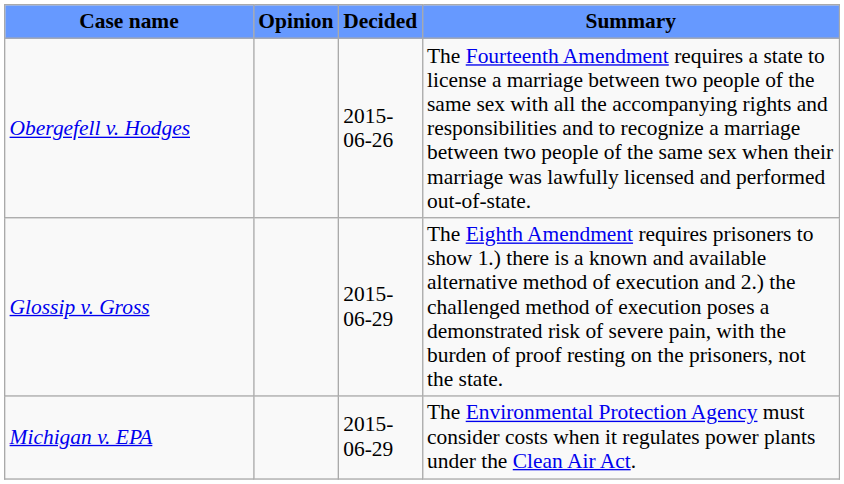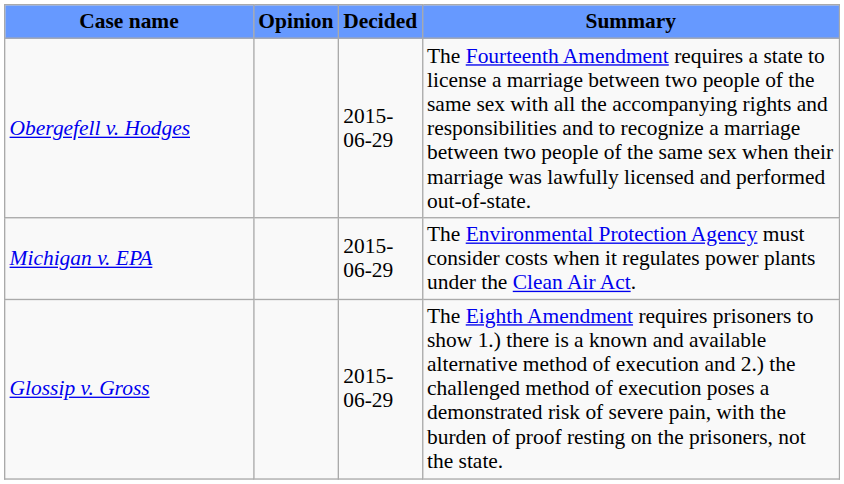Obergefell v. Hodges | Decided: 2015-06-26 -> 2015-06-29
rows swapped: Michigan v. EPA <-> Glossip v. Gross
